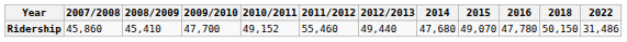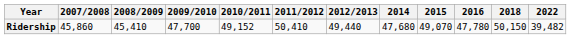Ridership | 2011/2012: 55,460 -> 50,410
Ridership | 2022: 31,486 -> 39,482
